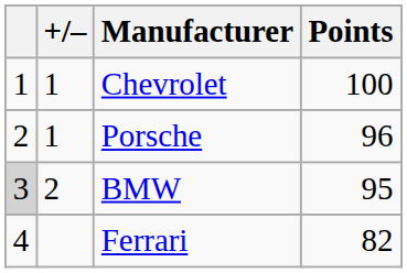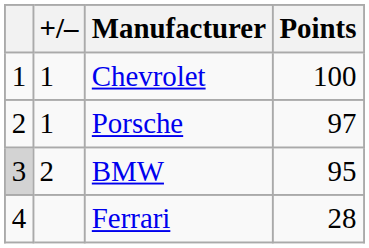Porsche | Points: 96 -> 97
Ferrari | Points: 82 -> 28
